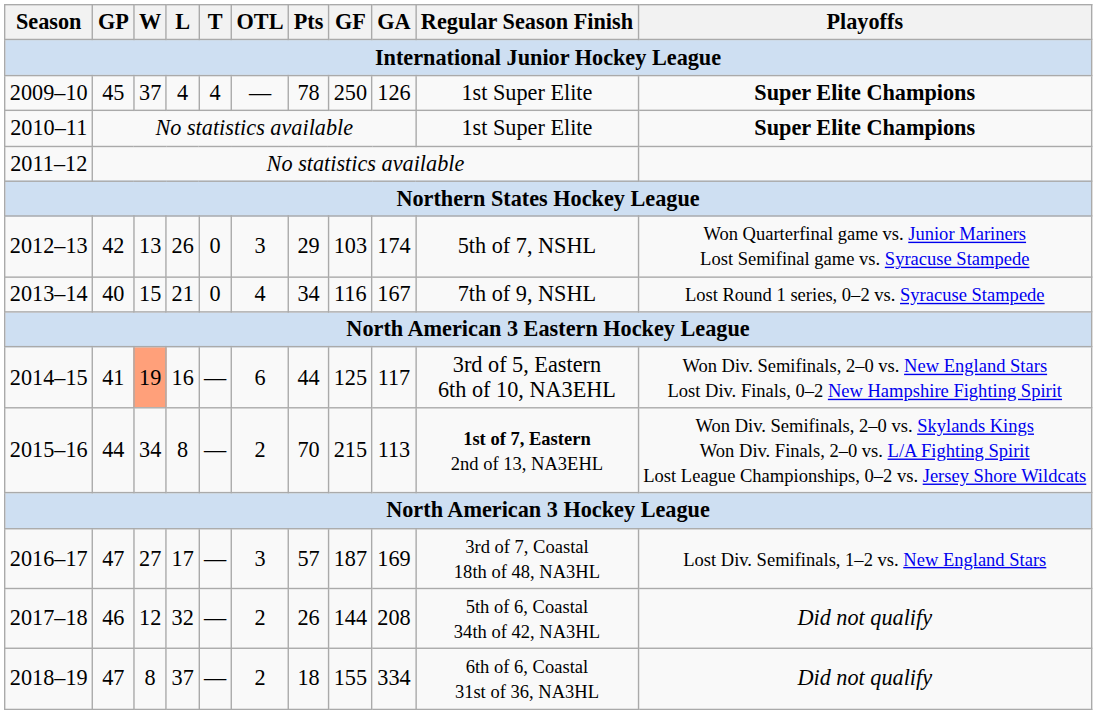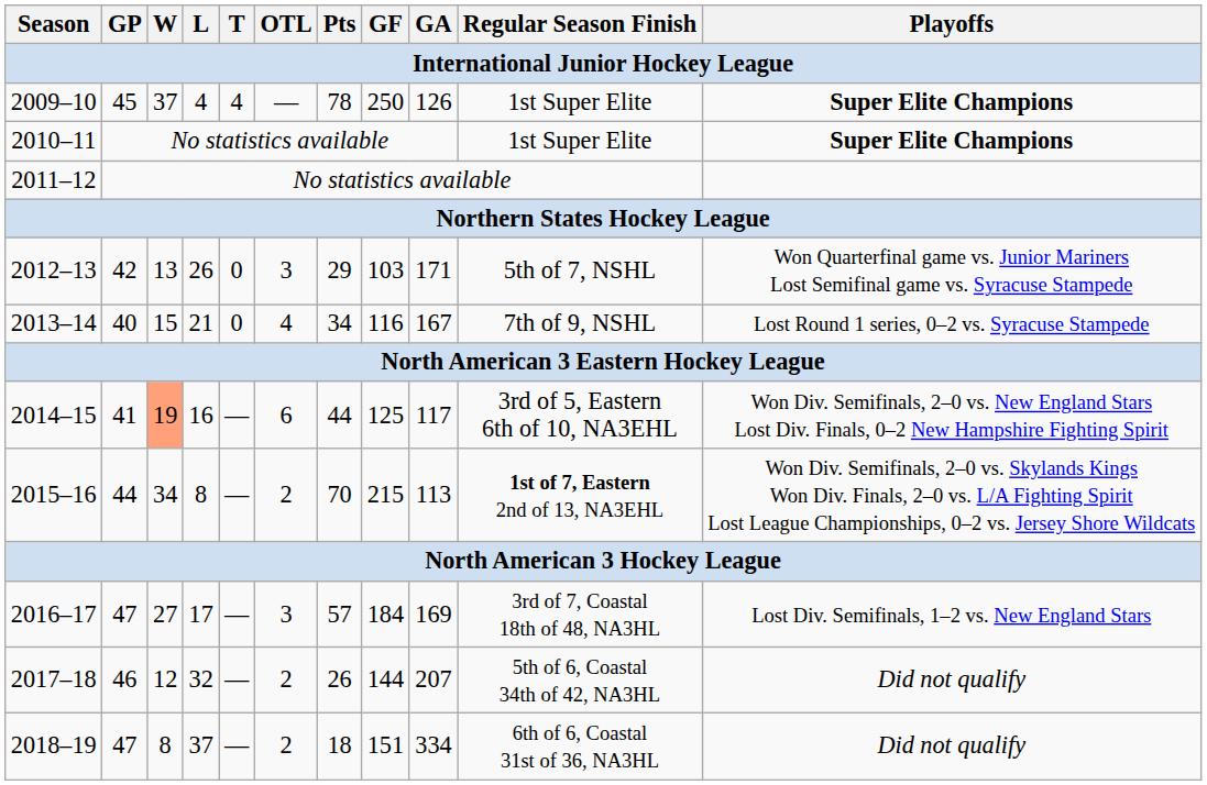2012–13 | GA: 174 -> 171
2016–17 | GF: 187 -> 184
2017–18 | GA: 208 -> 207
2018–19 | GF: 155 -> 151
